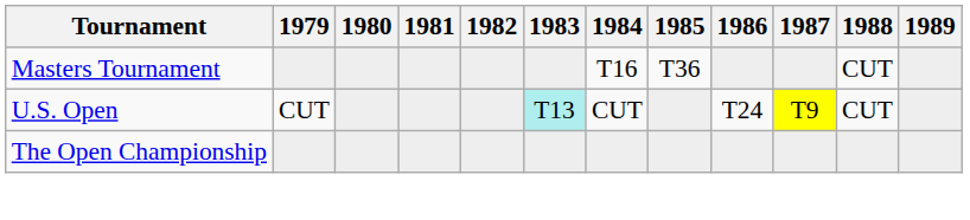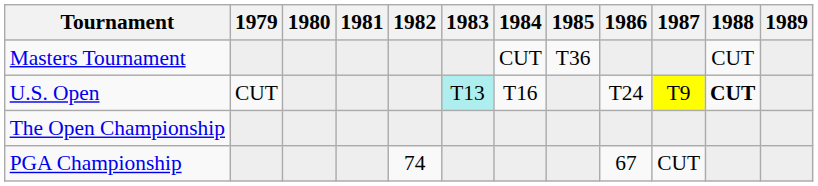Masters Tournament | 1984: T16 -> CUT
U.S. Open | 1984: CUT -> T16
U.S. Open | 1988: normal -> bold
+ row: PGA Championship | 74 | 67 | CUT
